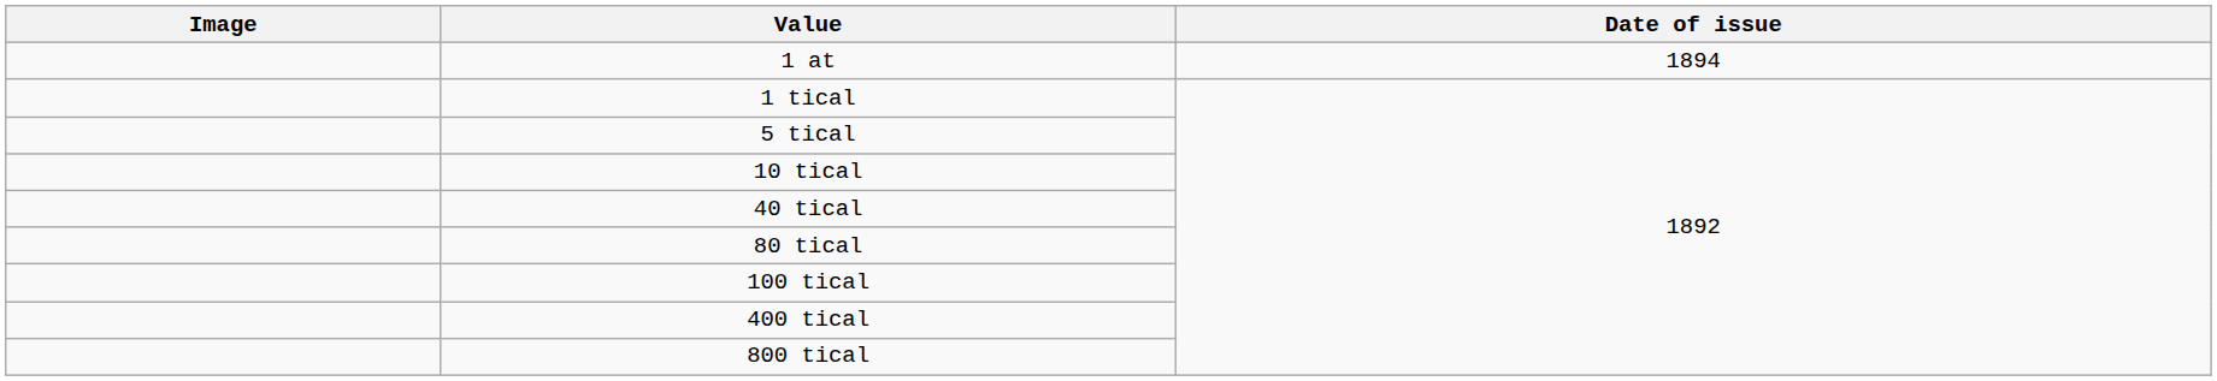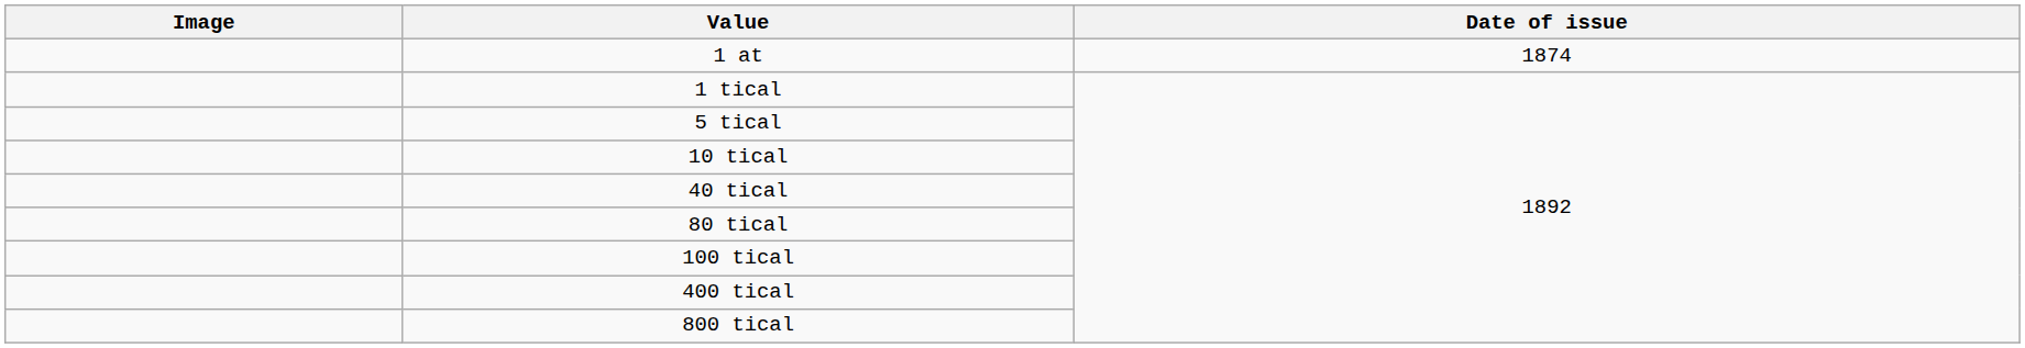1 at | Date of issue: 1894 -> 1874
